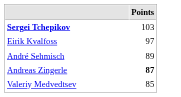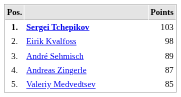+ column: Pos. | 1. | 2. | 3. | 4. | 5.
Eirik Kvalfoss | Points: 97 -> 98
Andreas Zingerle | Points: bold -> normal
